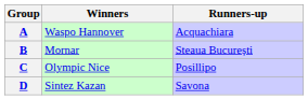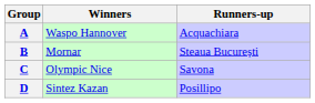C | Runners-up: Posillipo -> Savona
D | Runners-up: Savona -> Posillipo
